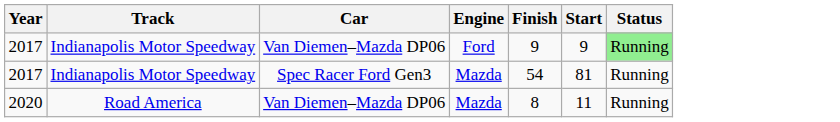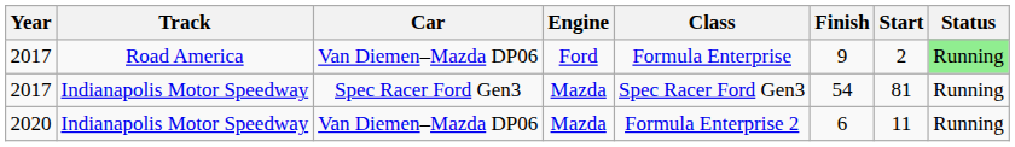+ column: Class | Formula Enterprise | Spec Racer Ford Gen3 | Formula Enterprise 2
2017 / Van Diemen–Mazda DP06 | Track: Indianapolis Motor Speedway -> Road America
2017 / Van Diemen–Mazda DP06 | Start: 9 -> 2
2020 | Track: Road America -> Indianapolis Motor Speedway
2020 | Finish: 8 -> 6
